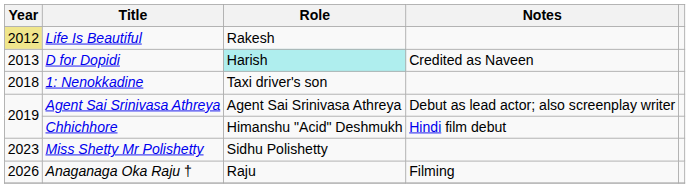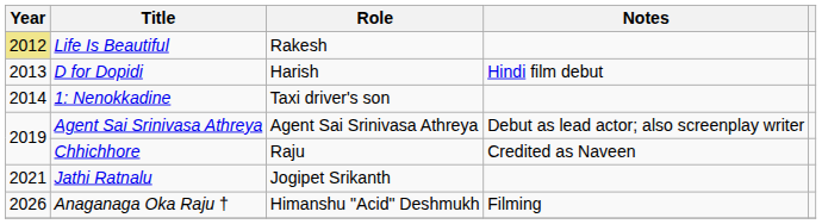D for Dopidi | Role: paleturquoise background -> no background
D for Dopidi | Notes: Credited as Naveen -> Hindi film debut
1: Nenokkadine | Year: 2018 -> 2014
Chhichhore | Role: Himanshu "Acid" Deshmukh -> Raju
Chhichhore | Notes: Hindi film debut -> Credited as Naveen
+ row: 2021 | Jathi Ratnalu | Jogipet Srikanth
- row: 2023 | Miss Shetty Mr Polishetty | Sidhu Polishetty
Anaganaga Oka Raju † | Role: Raju -> Himanshu "Acid" Deshmukh
